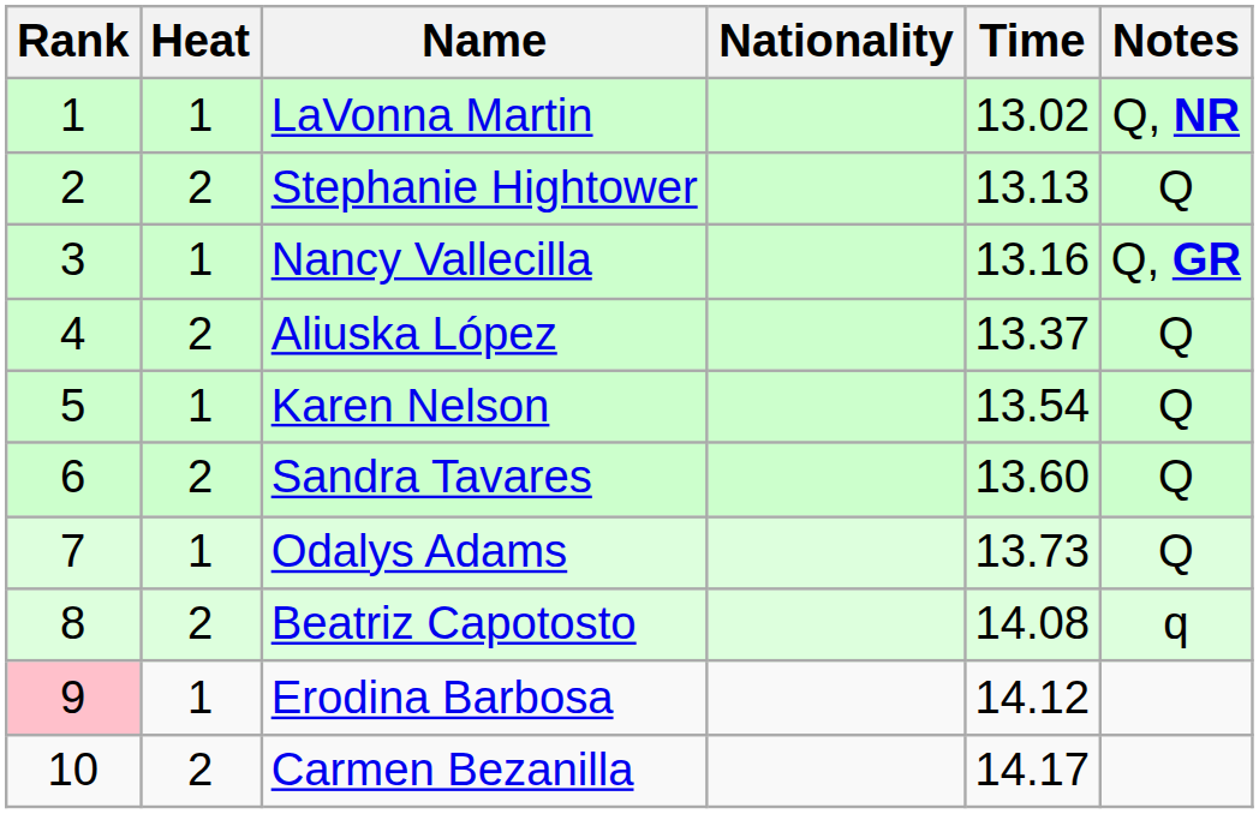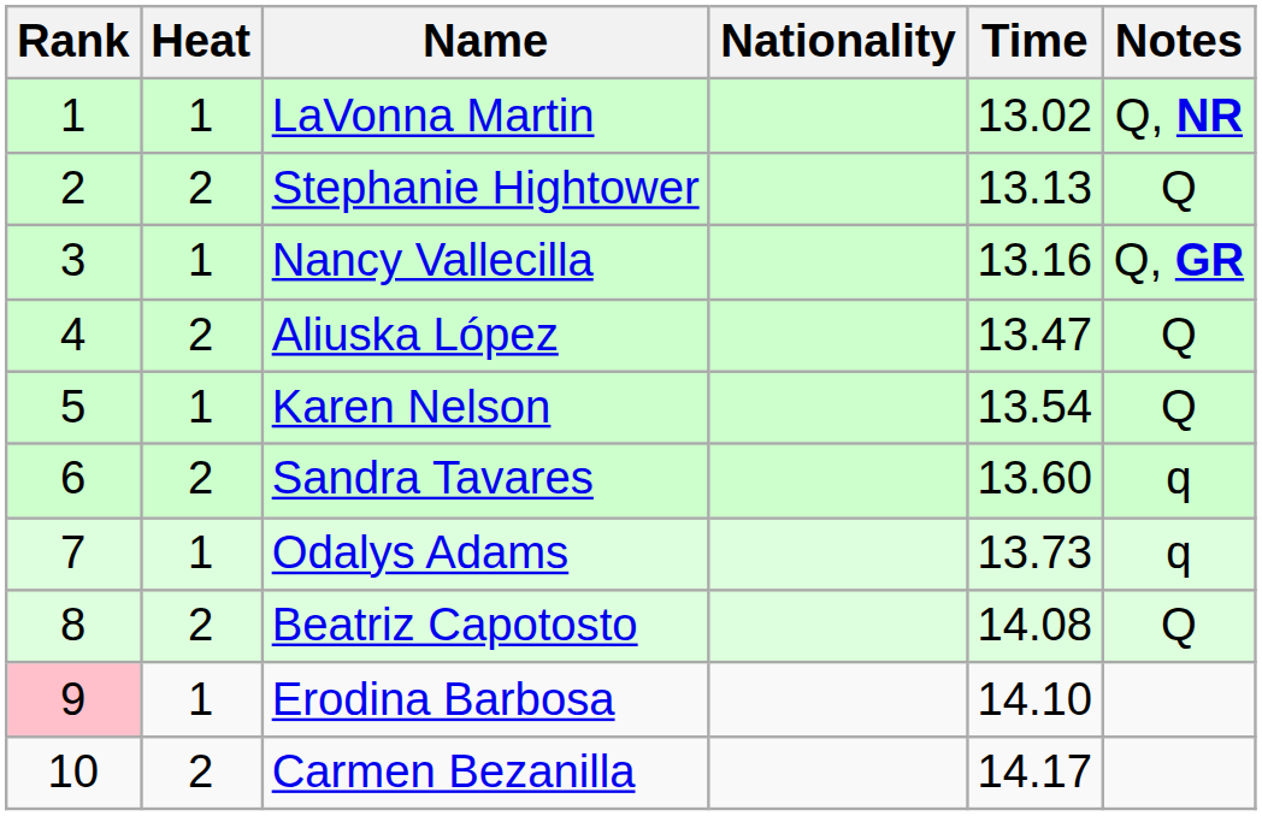Aliuska López | Time: 13.37 -> 13.47
Sandra Tavares | Notes: Q -> q
Odalys Adams | Notes: Q -> q
Beatriz Capotosto | Notes: q -> Q
Erodina Barbosa | Time: 14.12 -> 14.10
